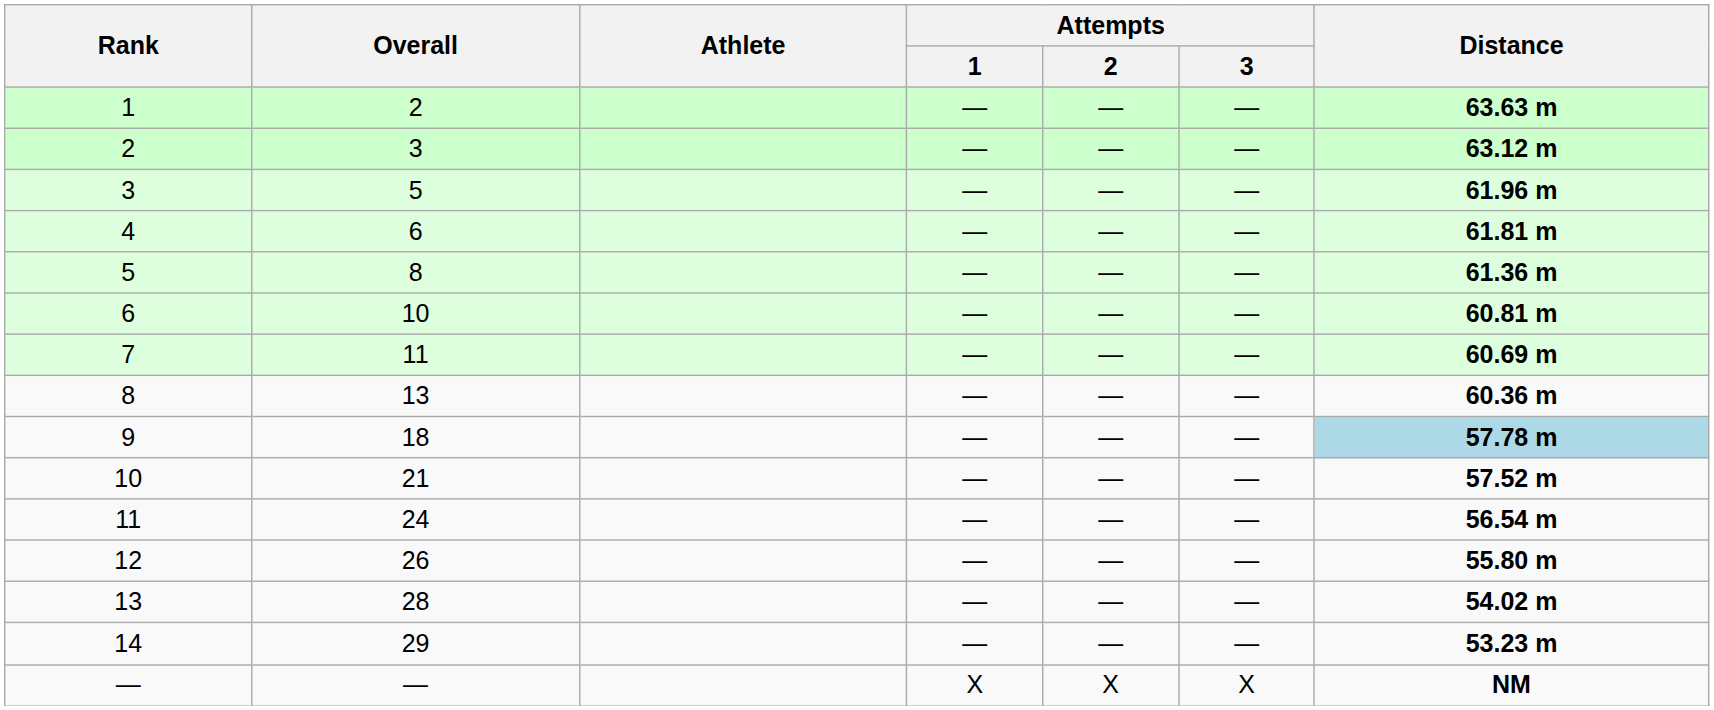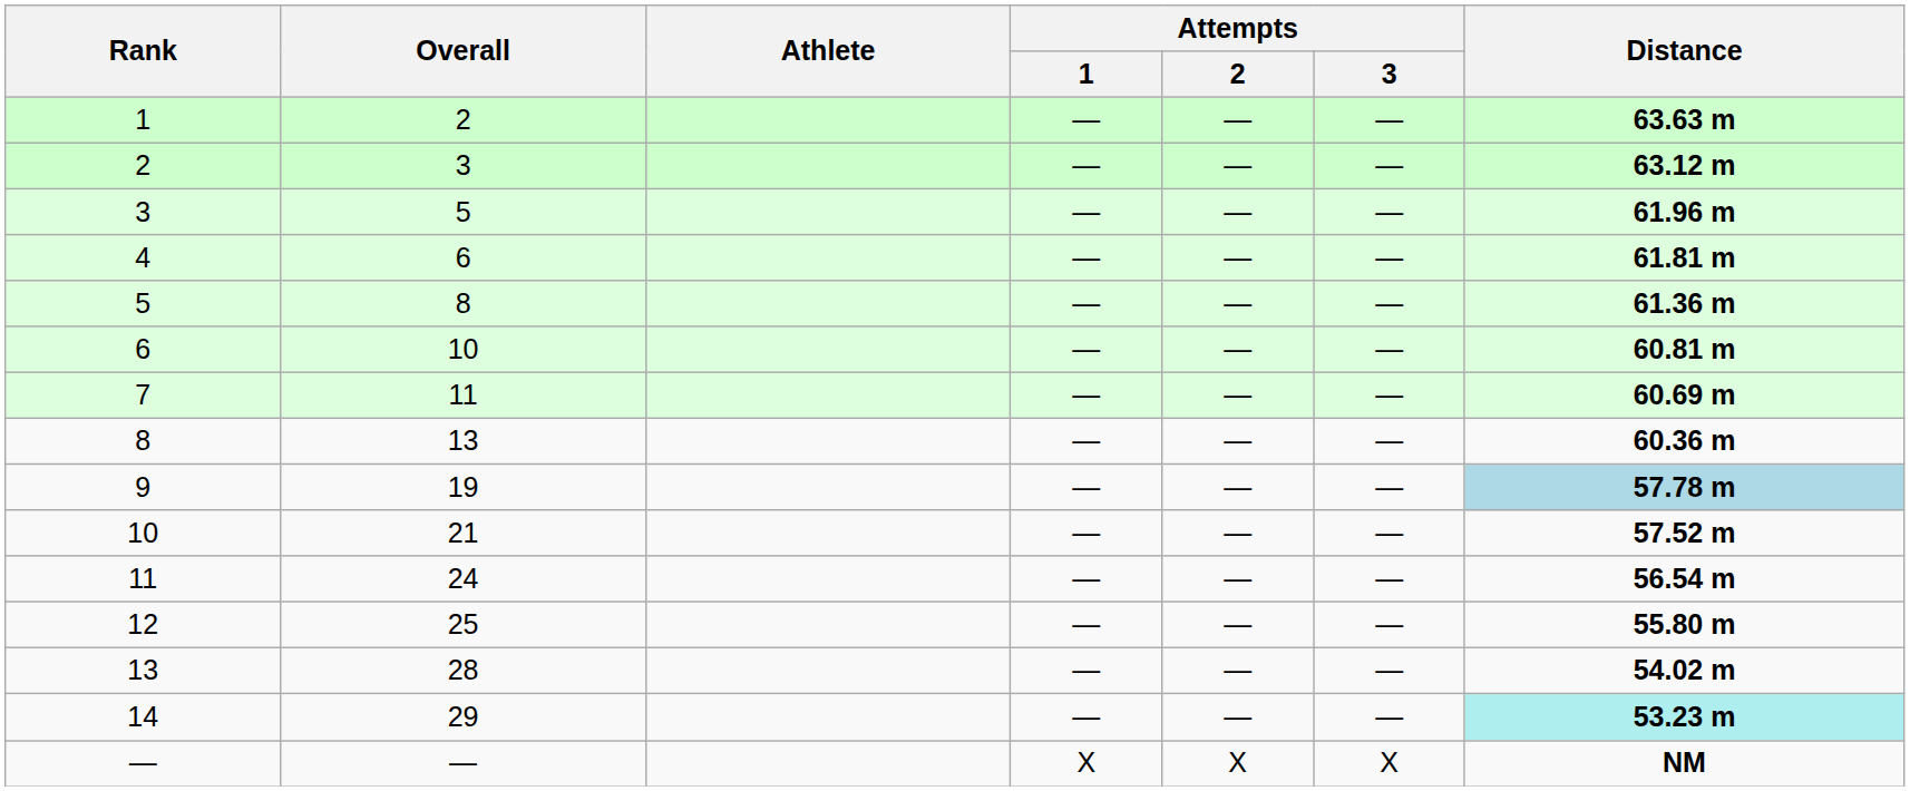9 | Overall: 18 -> 19
12 | Overall: 26 -> 25
14 | Distance: no background -> paleturquoise background
